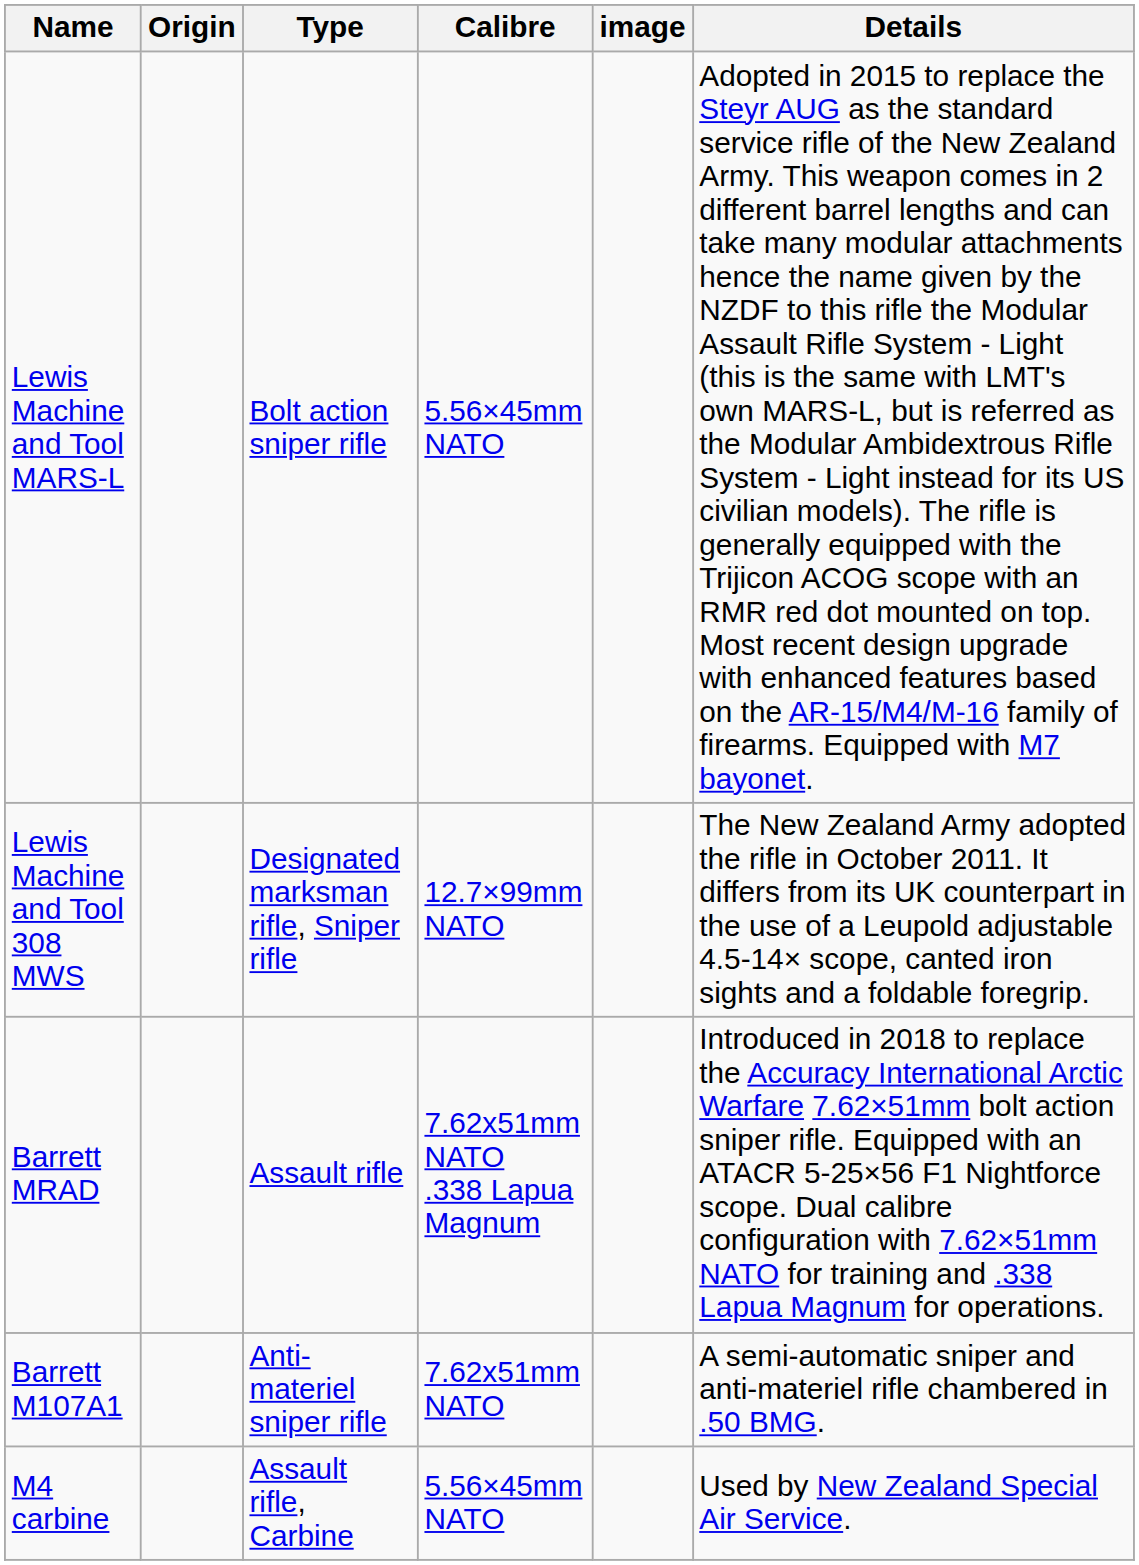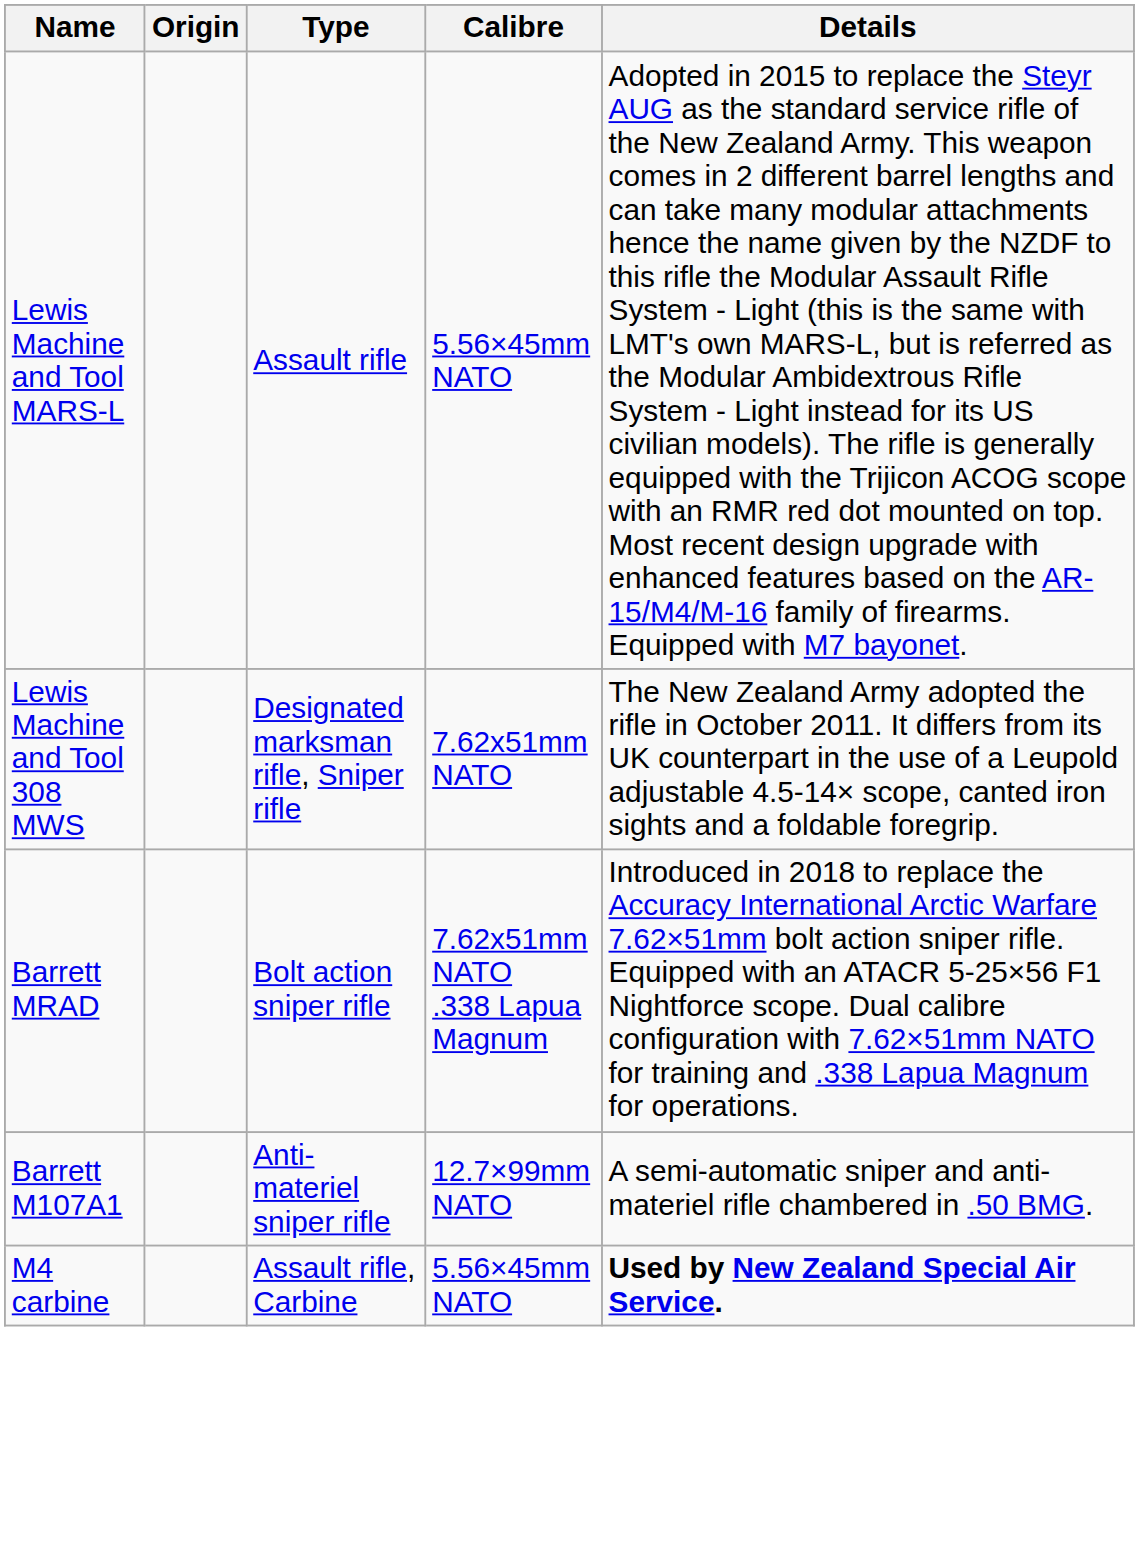- column: image
Lewis Machine and Tool MARS-L | Type: Bolt action sniper rifle -> Assault rifle
Lewis Machine and Tool 308 MWS | Calibre: 12.7×99mm NATO -> 7.62x51mm NATO
Barrett MRAD | Type: Assault rifle -> Bolt action sniper rifle
Barrett M107A1 | Calibre: 7.62x51mm NATO -> 12.7×99mm NATO
M4 carbine | Details: normal -> bold
